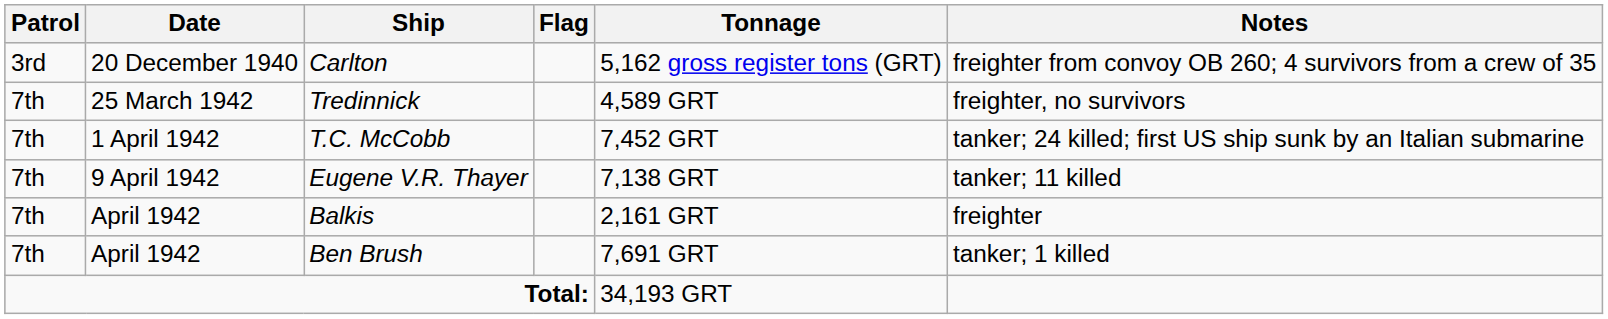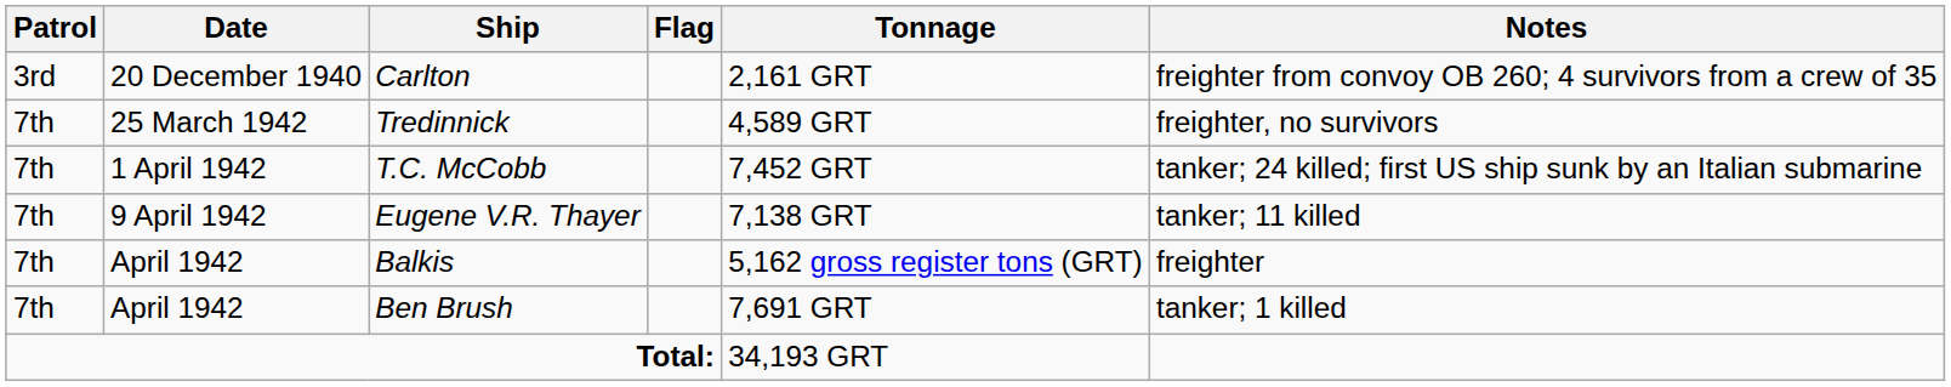Carlton | Tonnage: 5,162 gross register tons (GRT) -> 2,161 GRT
Balkis | Tonnage: 2,161 GRT -> 5,162 gross register tons (GRT)
